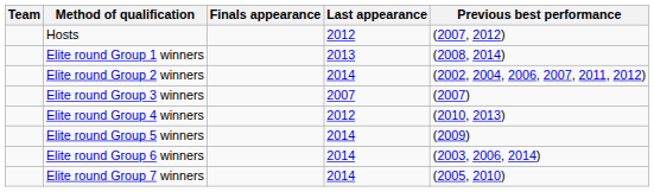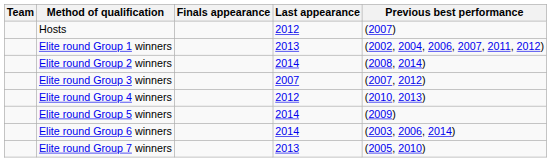Hosts | Previous best performance: (2007, 2012) -> (2007)
Elite round Group 1 winners | Previous best performance: (2008, 2014) -> (2002, 2004, 2006, 2007, 2011, 2012)
Elite round Group 2 winners | Previous best performance: (2002, 2004, 2006, 2007, 2011, 2012) -> (2008, 2014)
Elite round Group 3 winners | Previous best performance: (2007) -> (2007, 2012)
Elite round Group 7 winners | Last appearance: 2014 -> 2013
